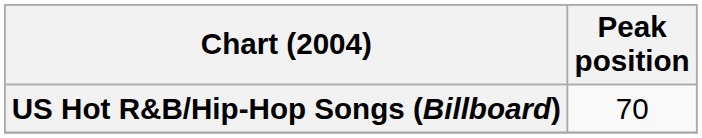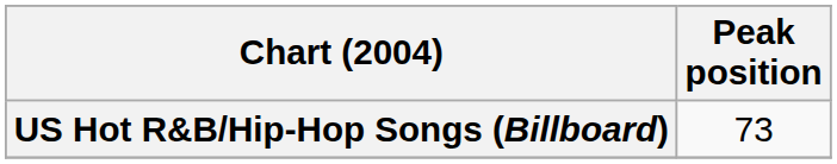US Hot R&B/Hip-Hop Songs (Billboard) | Peak position: 70 -> 73
